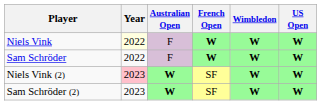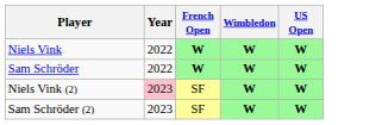- column: Australian Open | F | F | W | W
Niels Vink | Year: lightyellow background -> no background
